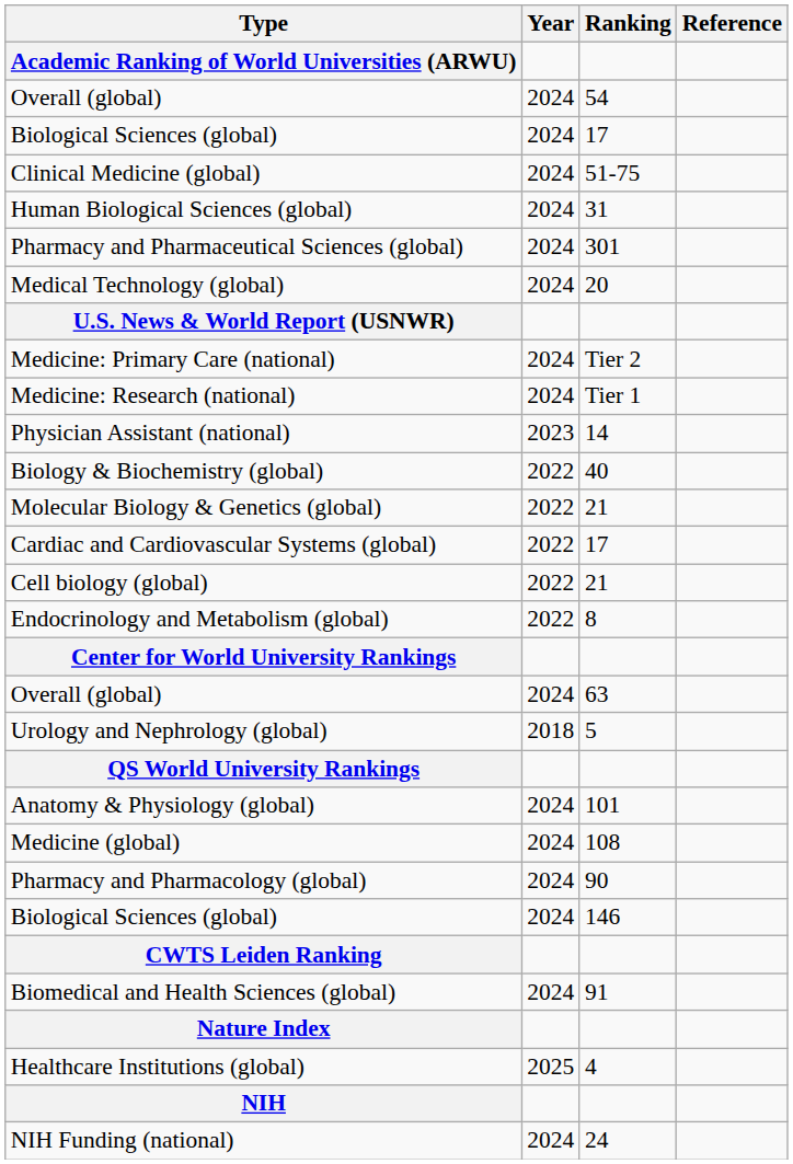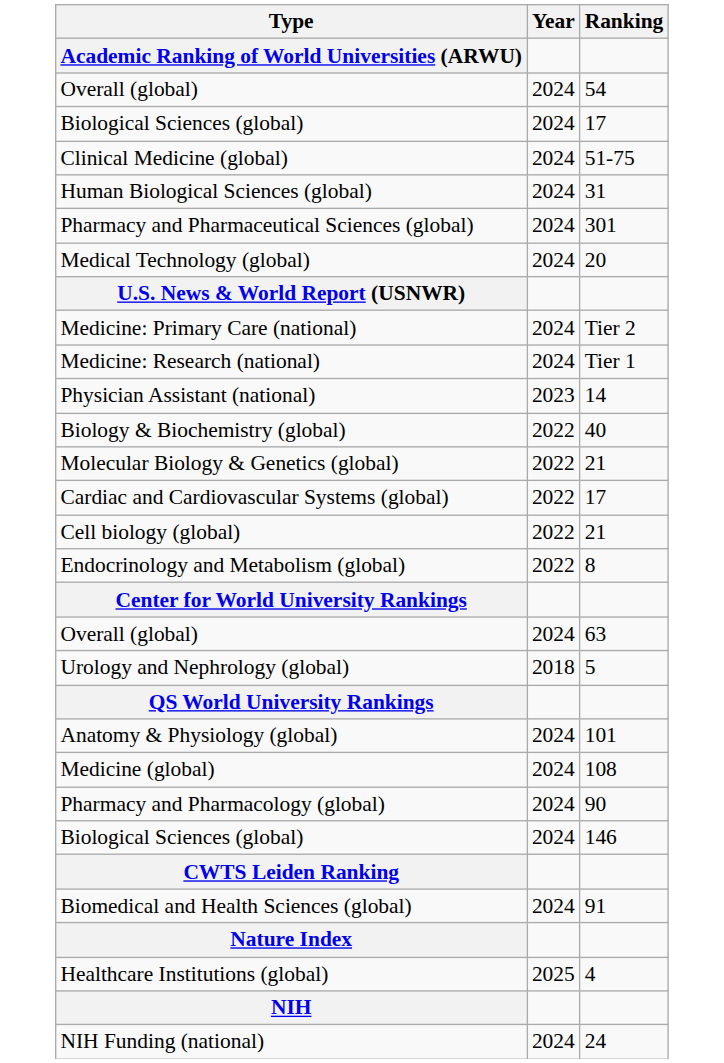- column: Reference
